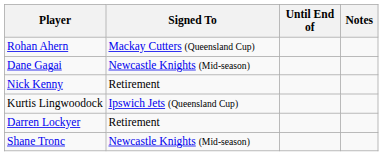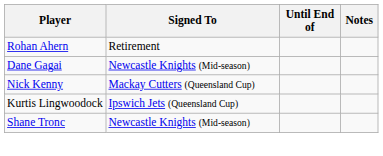Rohan Ahern | Signed To: Mackay Cutters (Queensland Cup) -> Retirement
Nick Kenny | Signed To: Retirement -> Mackay Cutters (Queensland Cup)
- row: Darren Lockyer | Retirement
